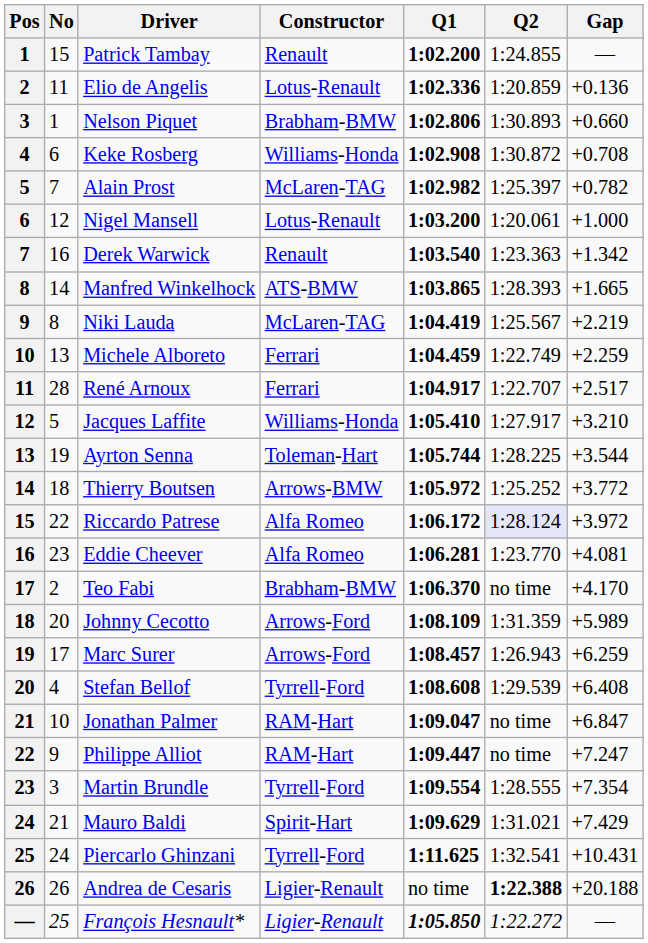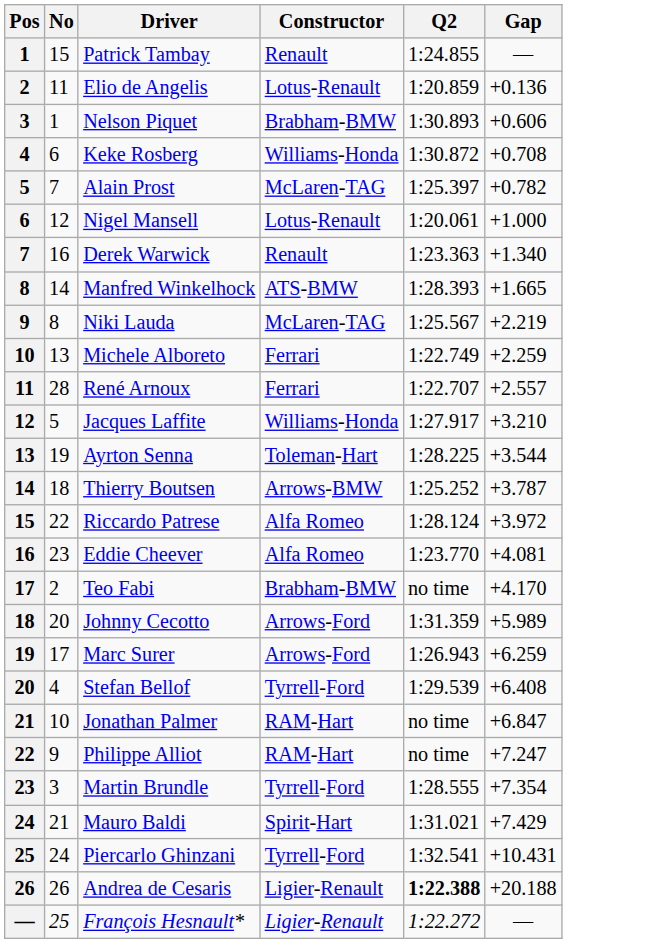- column: Q1 | 1:02.200 | 1:02.336 | 1:02.806 | 1:02.908 | 1:02.982 | 1:03.200 | 1:03.540 | 1:03.865 | 1:04.419 | 1:04.459 | 1:04.917 | 1:05.410 | 1:05.744 | 1:05.972 | 1:06.172 | 1:06.281 | 1:06.370 | 1:08.109 | 1:08.457 | 1:08.608 | 1:09.047 | 1:09.447 | 1:09.554 | 1:09.629 | 1:11.625 | no time | 1:05.850
Nelson Piquet | Gap: +0.660 -> +0.606
Derek Warwick | Gap: +1.342 -> +1.340
René Arnoux | Gap: +2.517 -> +2.557
Thierry Boutsen | Gap: +3.772 -> +3.787
Riccardo Patrese | Q2: lavender background -> no background
